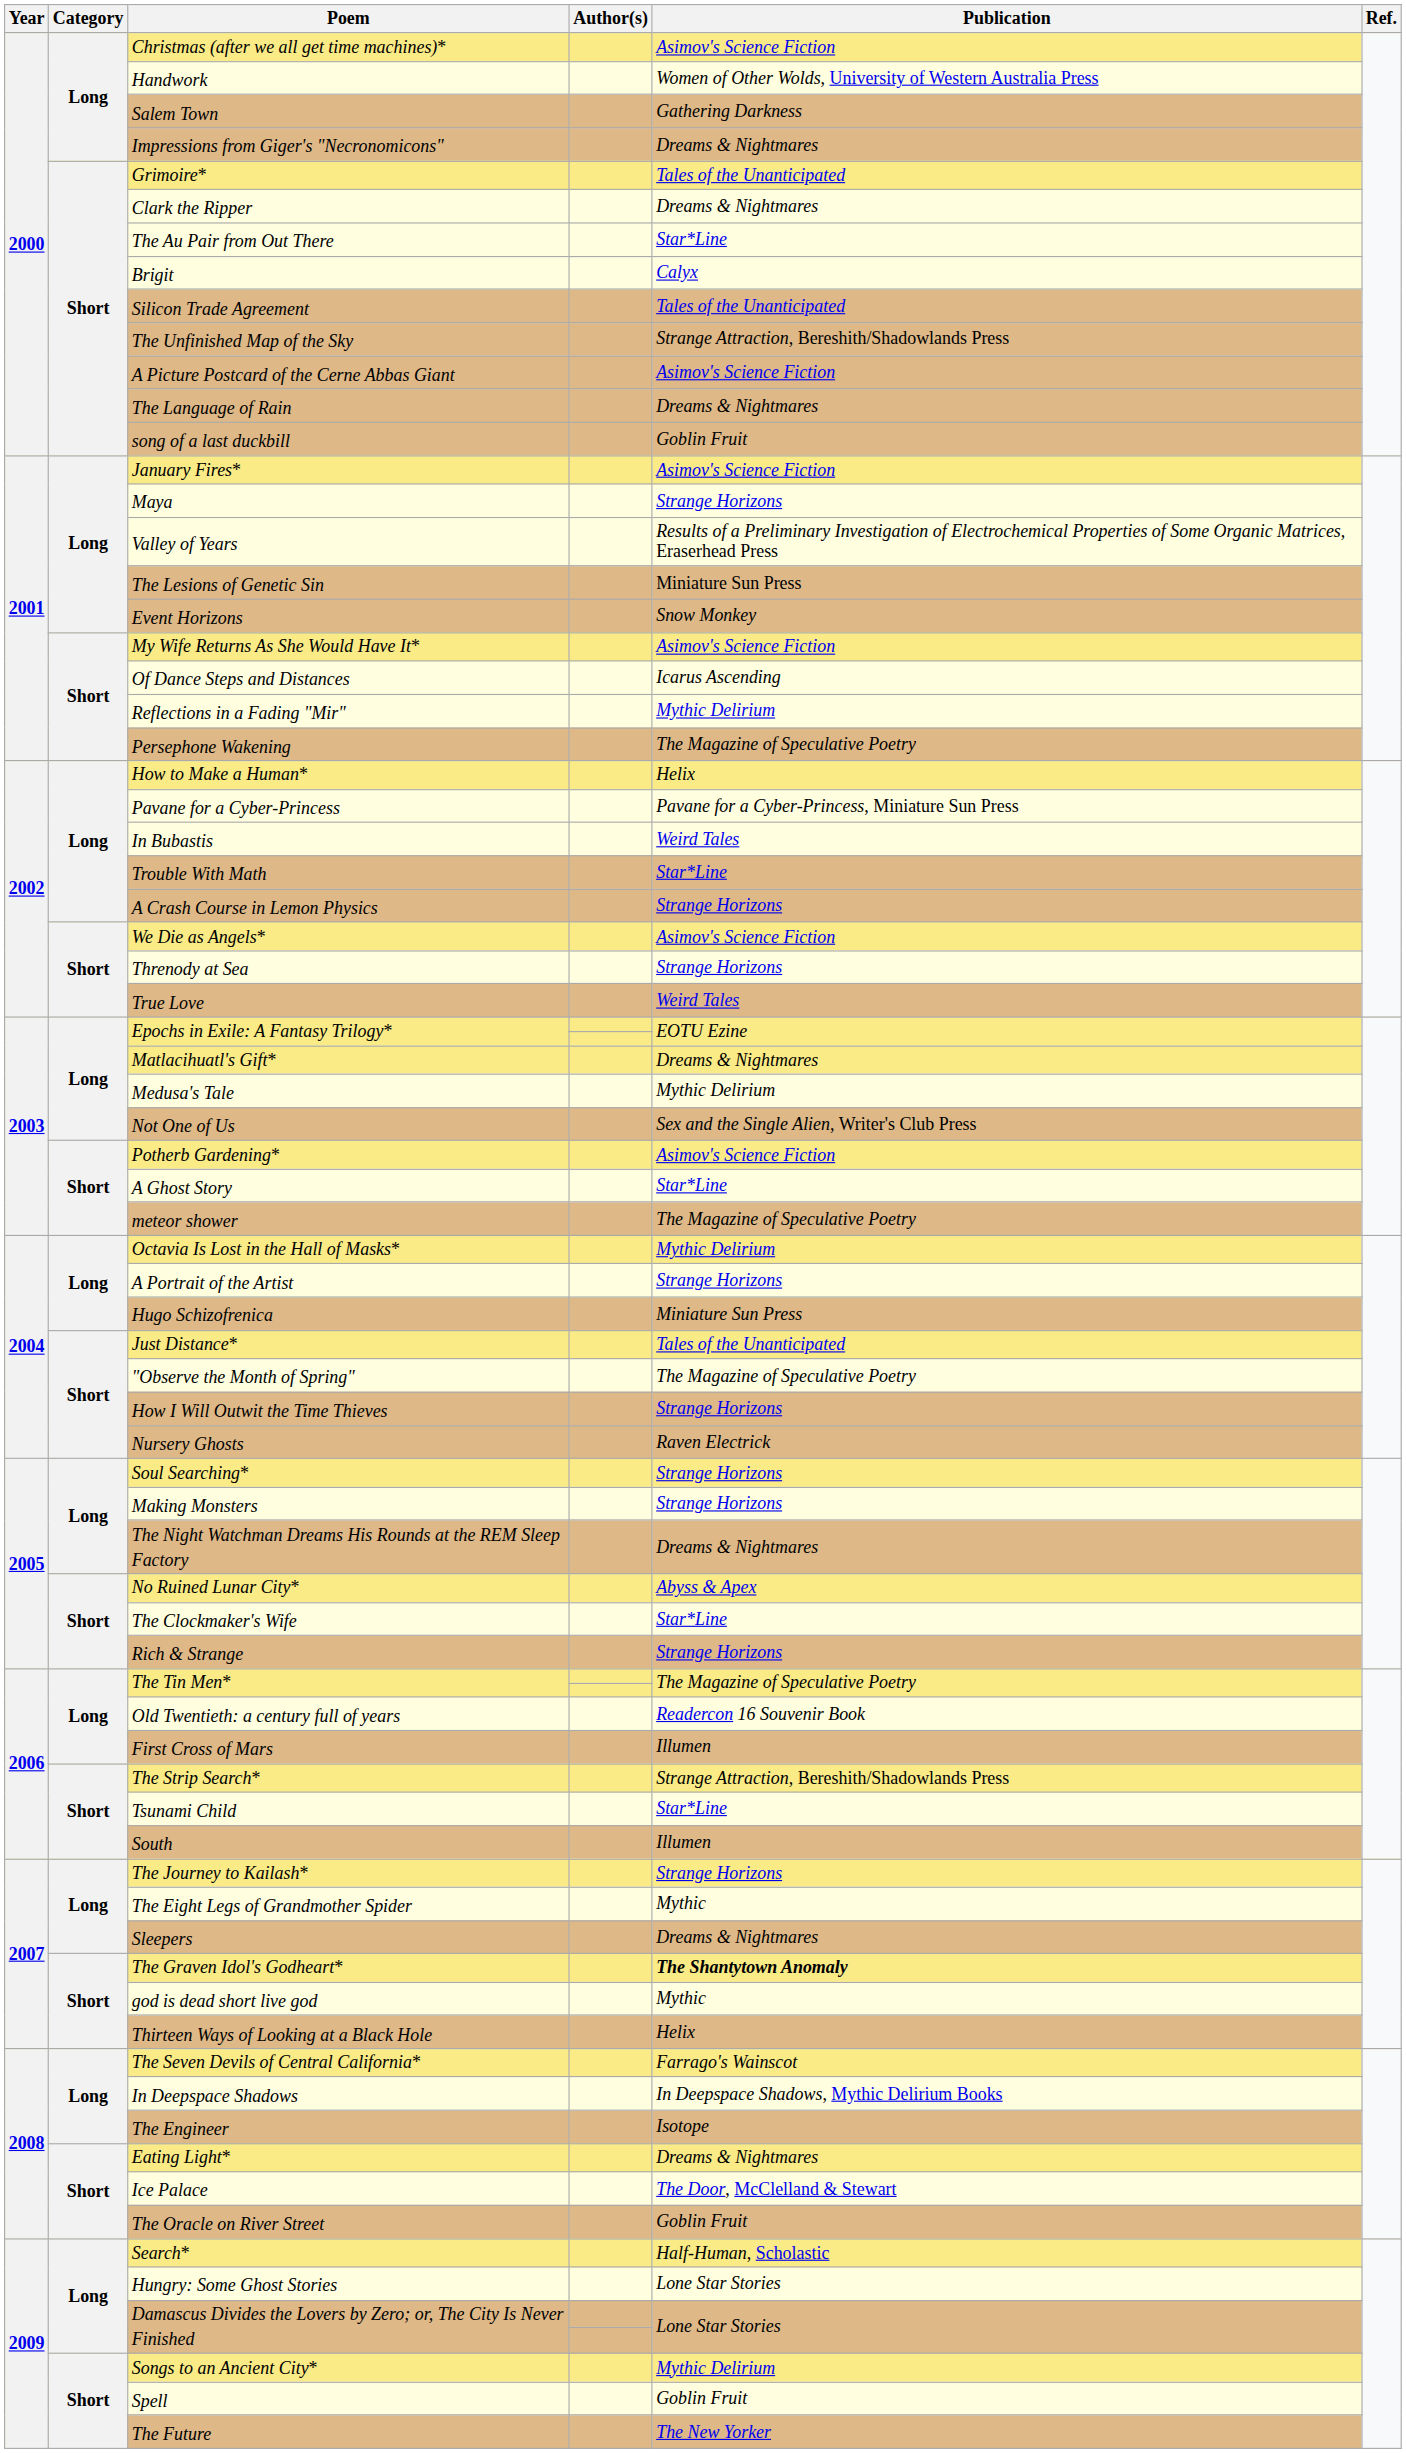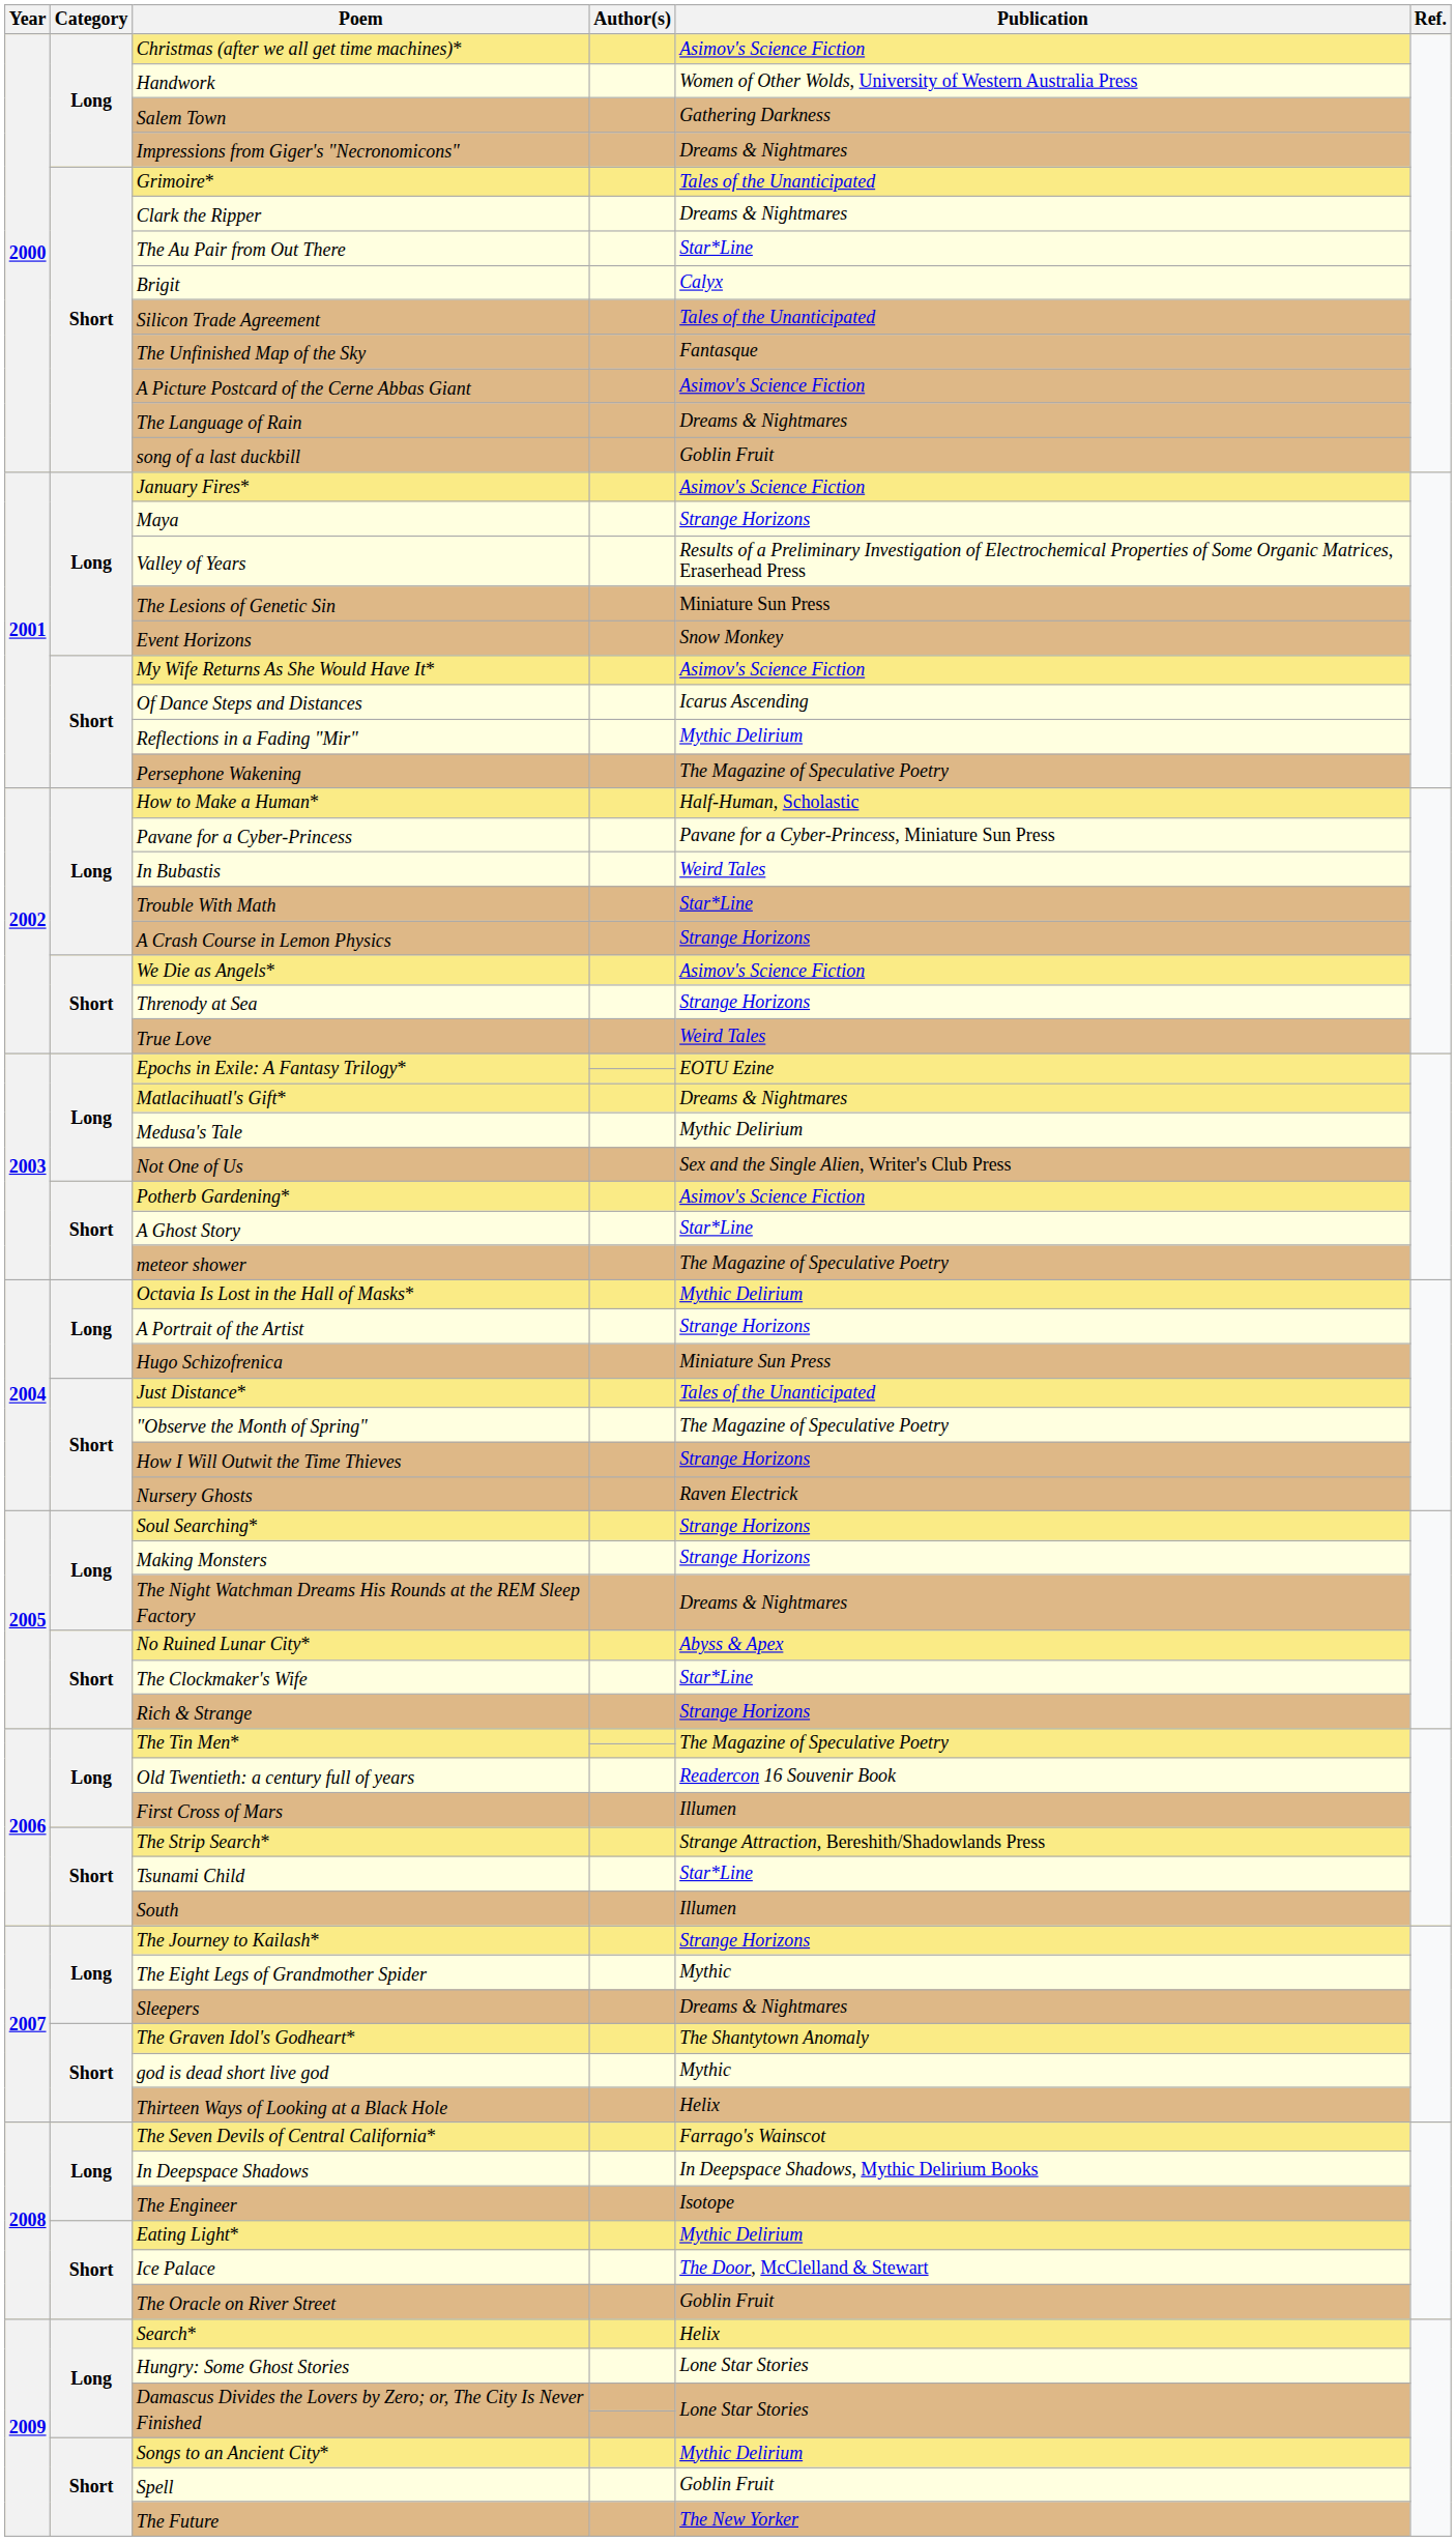The Unfinished Map of the Sky | Publication: Strange Attraction, Bereshith/Shadowlands Press -> Fantasque
How to Make a Human* | Publication: Helix -> Half-Human, Scholastic
The Graven Idol's Godheart* | Publication: bold -> normal
Eating Light* | Publication: Dreams & Nightmares -> Mythic Delirium
Search* | Publication: Half-Human, Scholastic -> Helix
